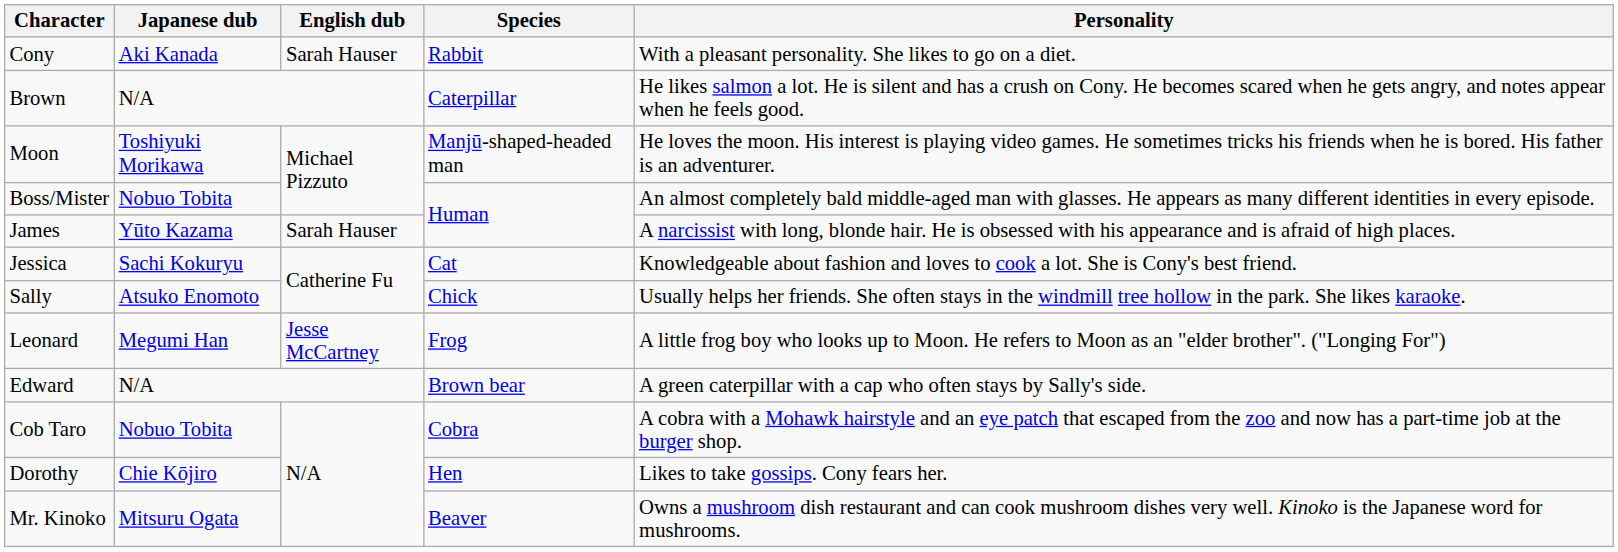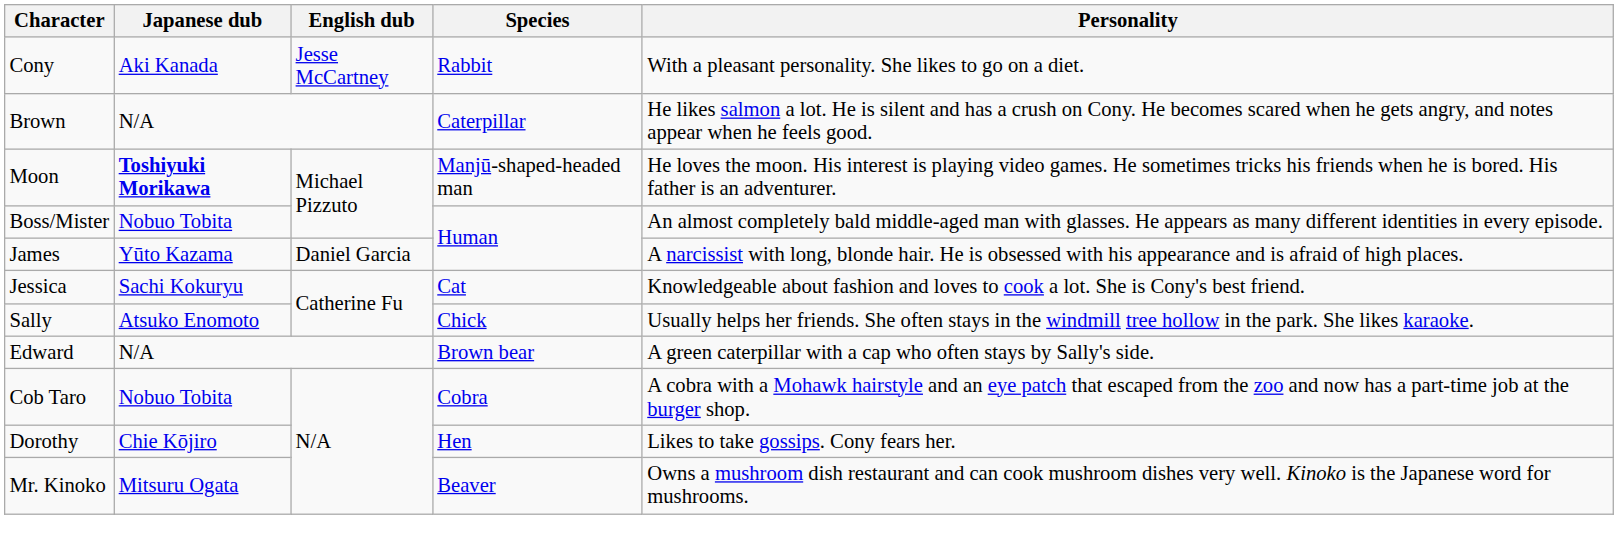Cony | English dub: Sarah Hauser -> Jesse McCartney
Moon | Japanese dub: normal -> bold
James | English dub: Sarah Hauser -> Daniel Garcia
- row: Leonard | Megumi Han | Jesse McCartney | Frog | A little frog boy who looks up to Moon. He refers to Moon as an "elder brother". ("Longing For")
